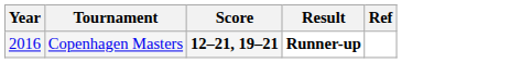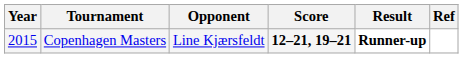+ column: Opponent | Line Kjærsfeldt
Copenhagen Masters | Year: 2016 -> 2015
